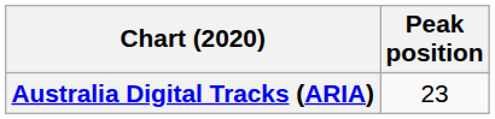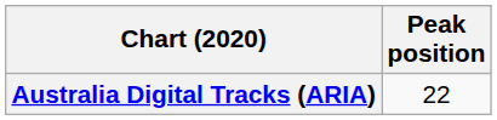Australia Digital Tracks (ARIA) | Peak position: 23 -> 22
